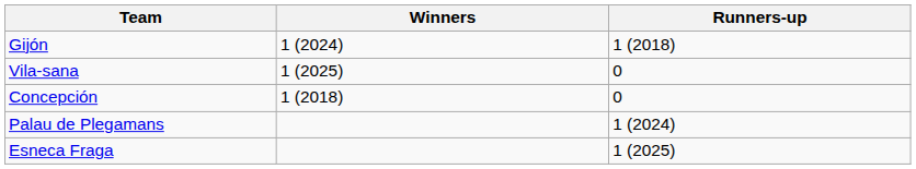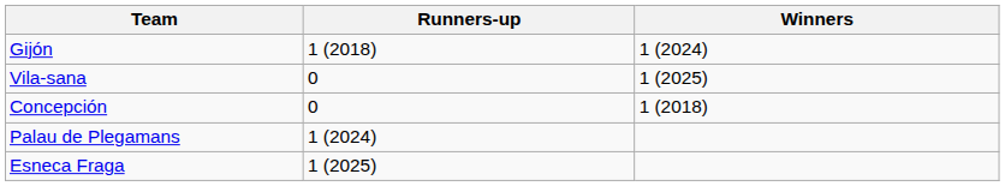columns swapped: Winners <-> Runners-up
